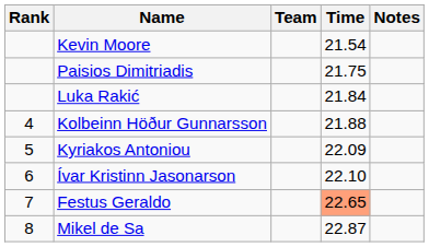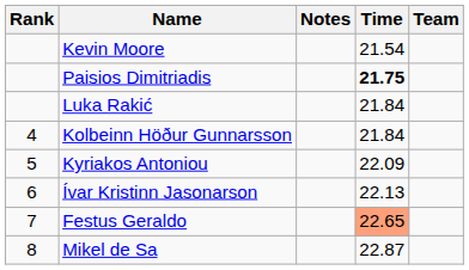columns swapped: Team <-> Notes
Paisios Dimitriadis | Time: normal -> bold
Kolbeinn Höður Gunnarsson | Time: 21.88 -> 21.84
Ívar Kristinn Jasonarson | Time: 22.10 -> 22.13
